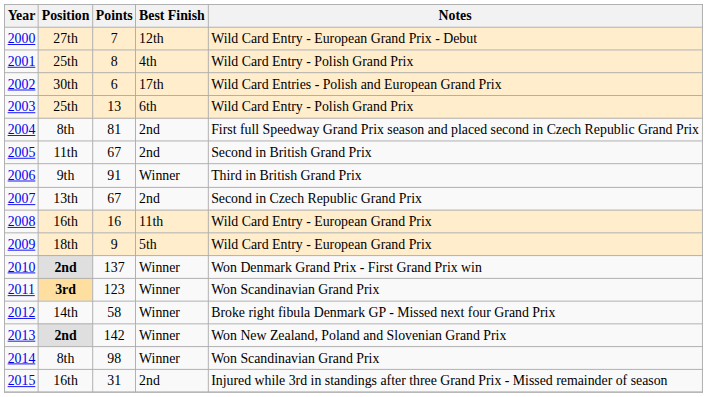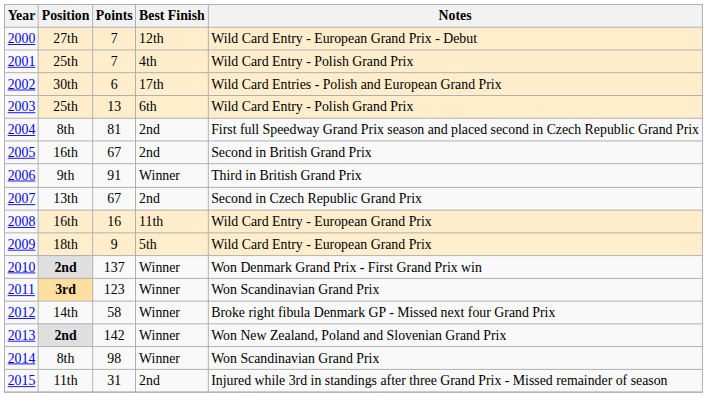2001 | Points: 8 -> 7
2005 | Position: 11th -> 16th
2015 | Position: 16th -> 11th
